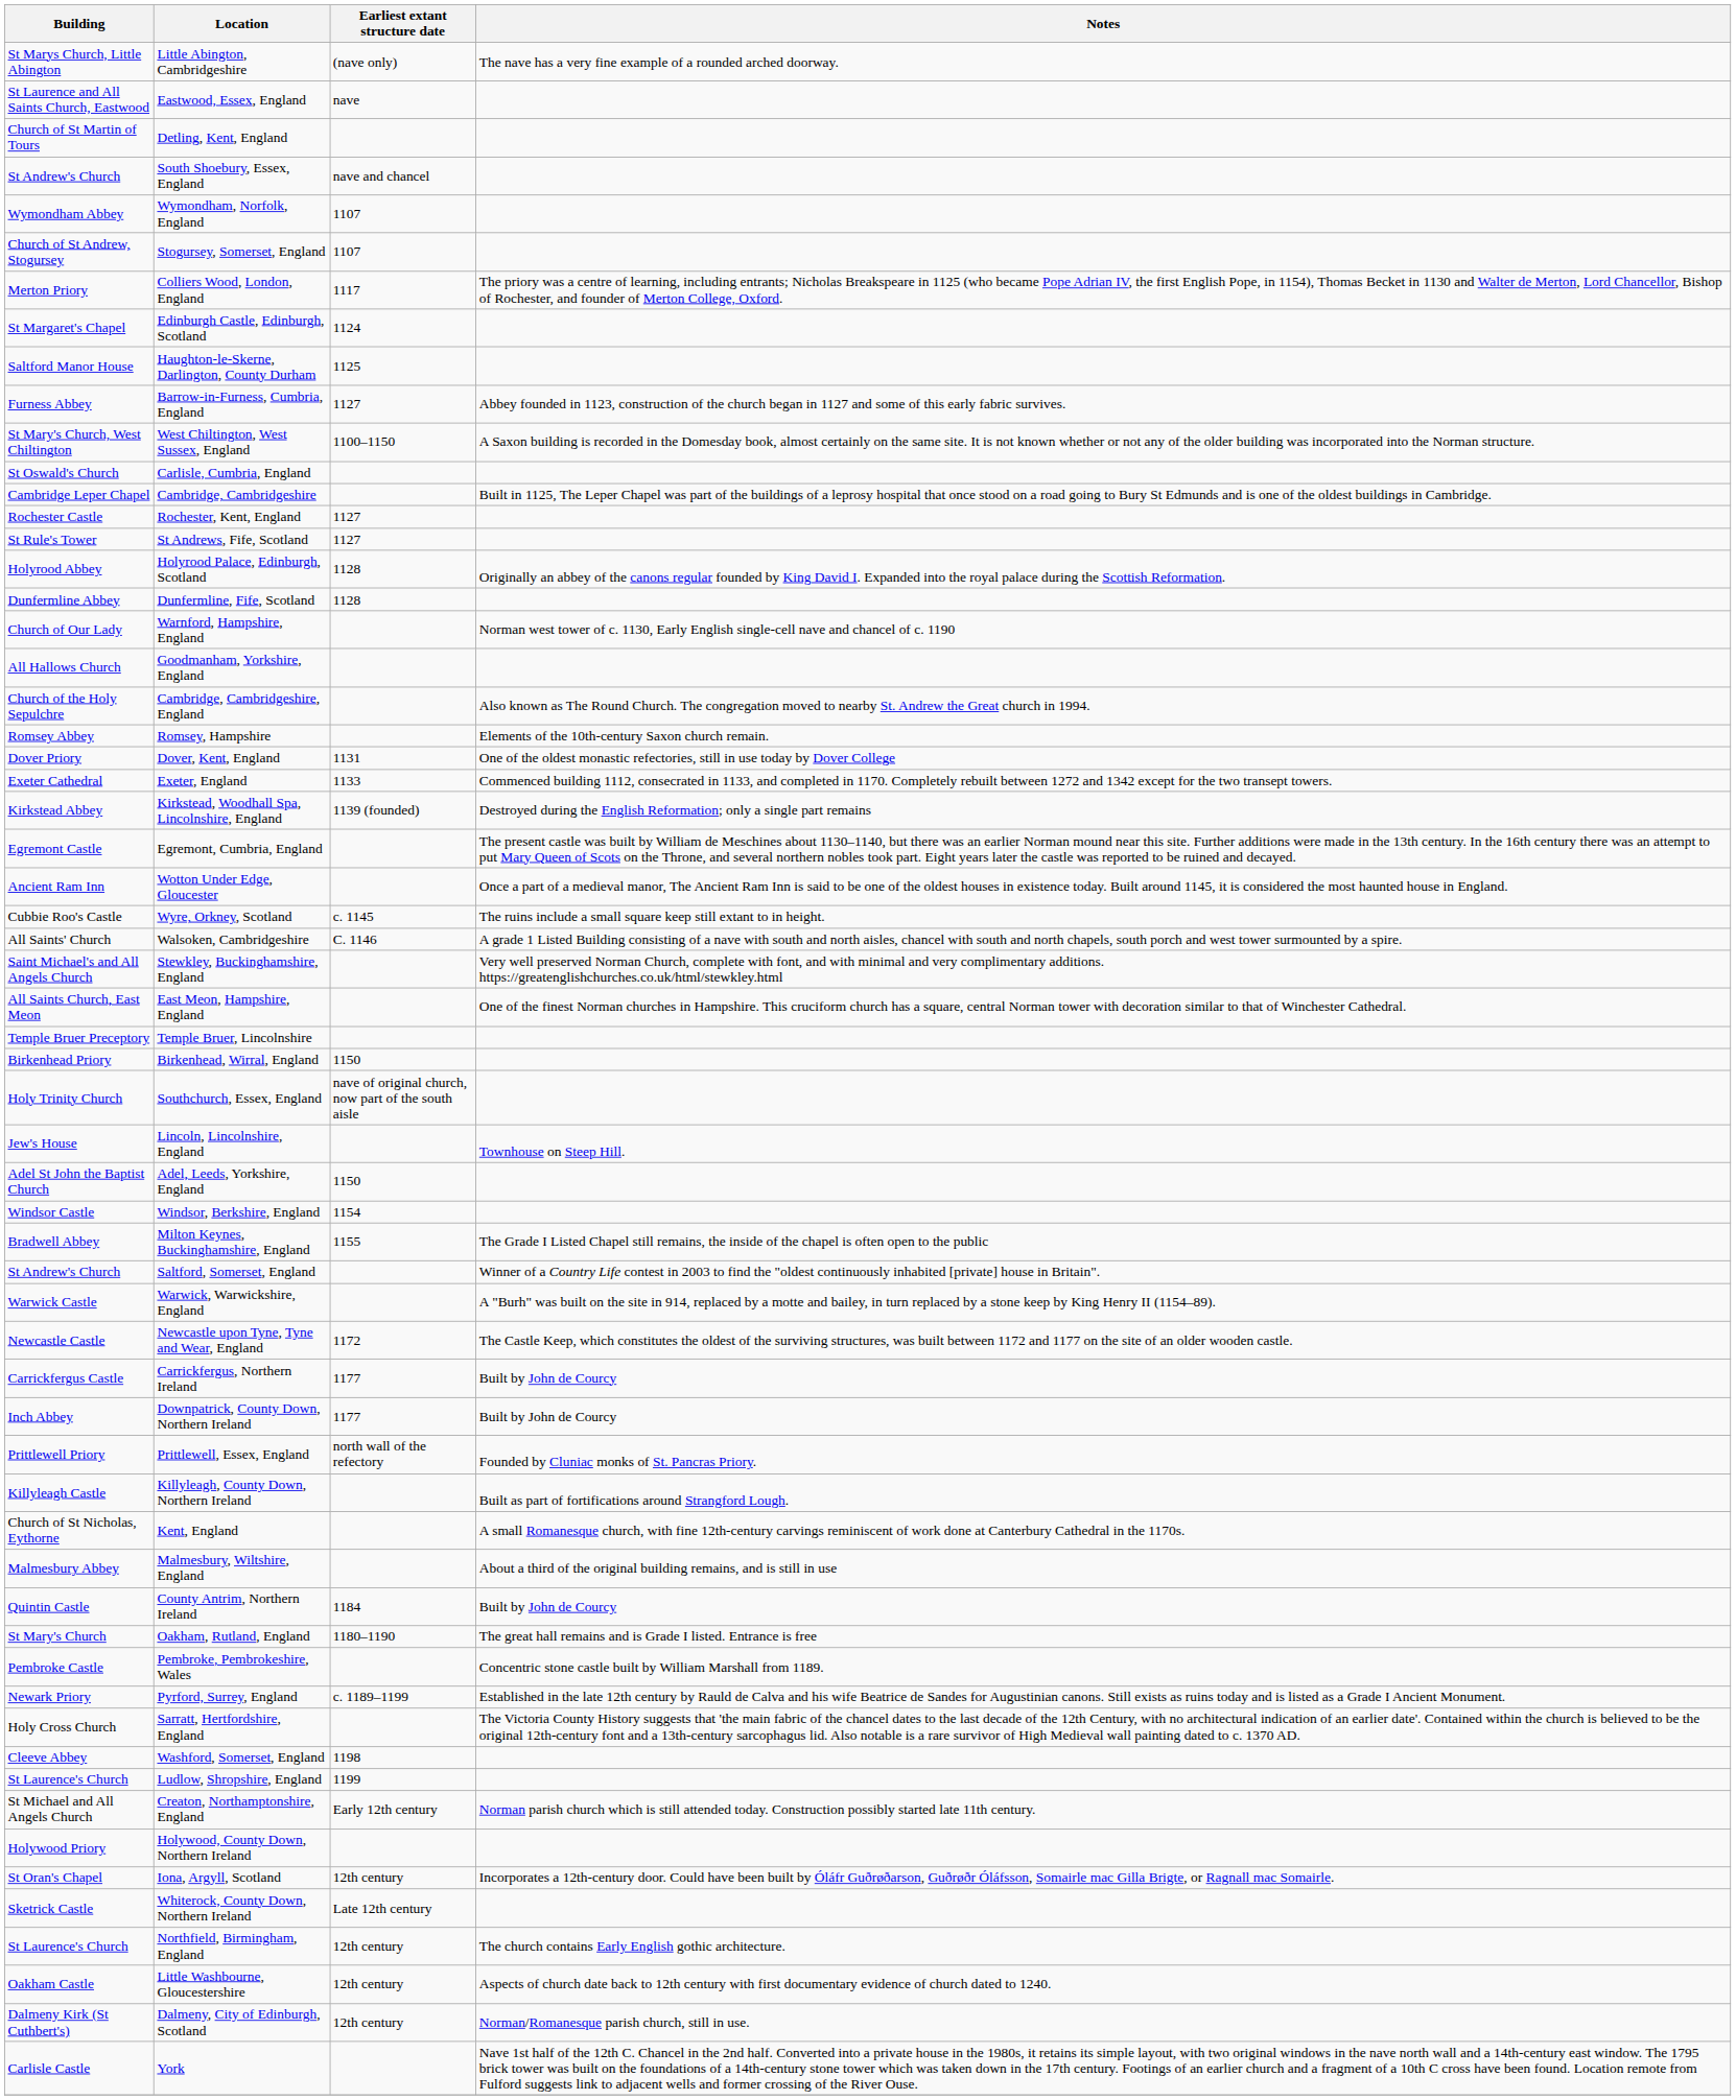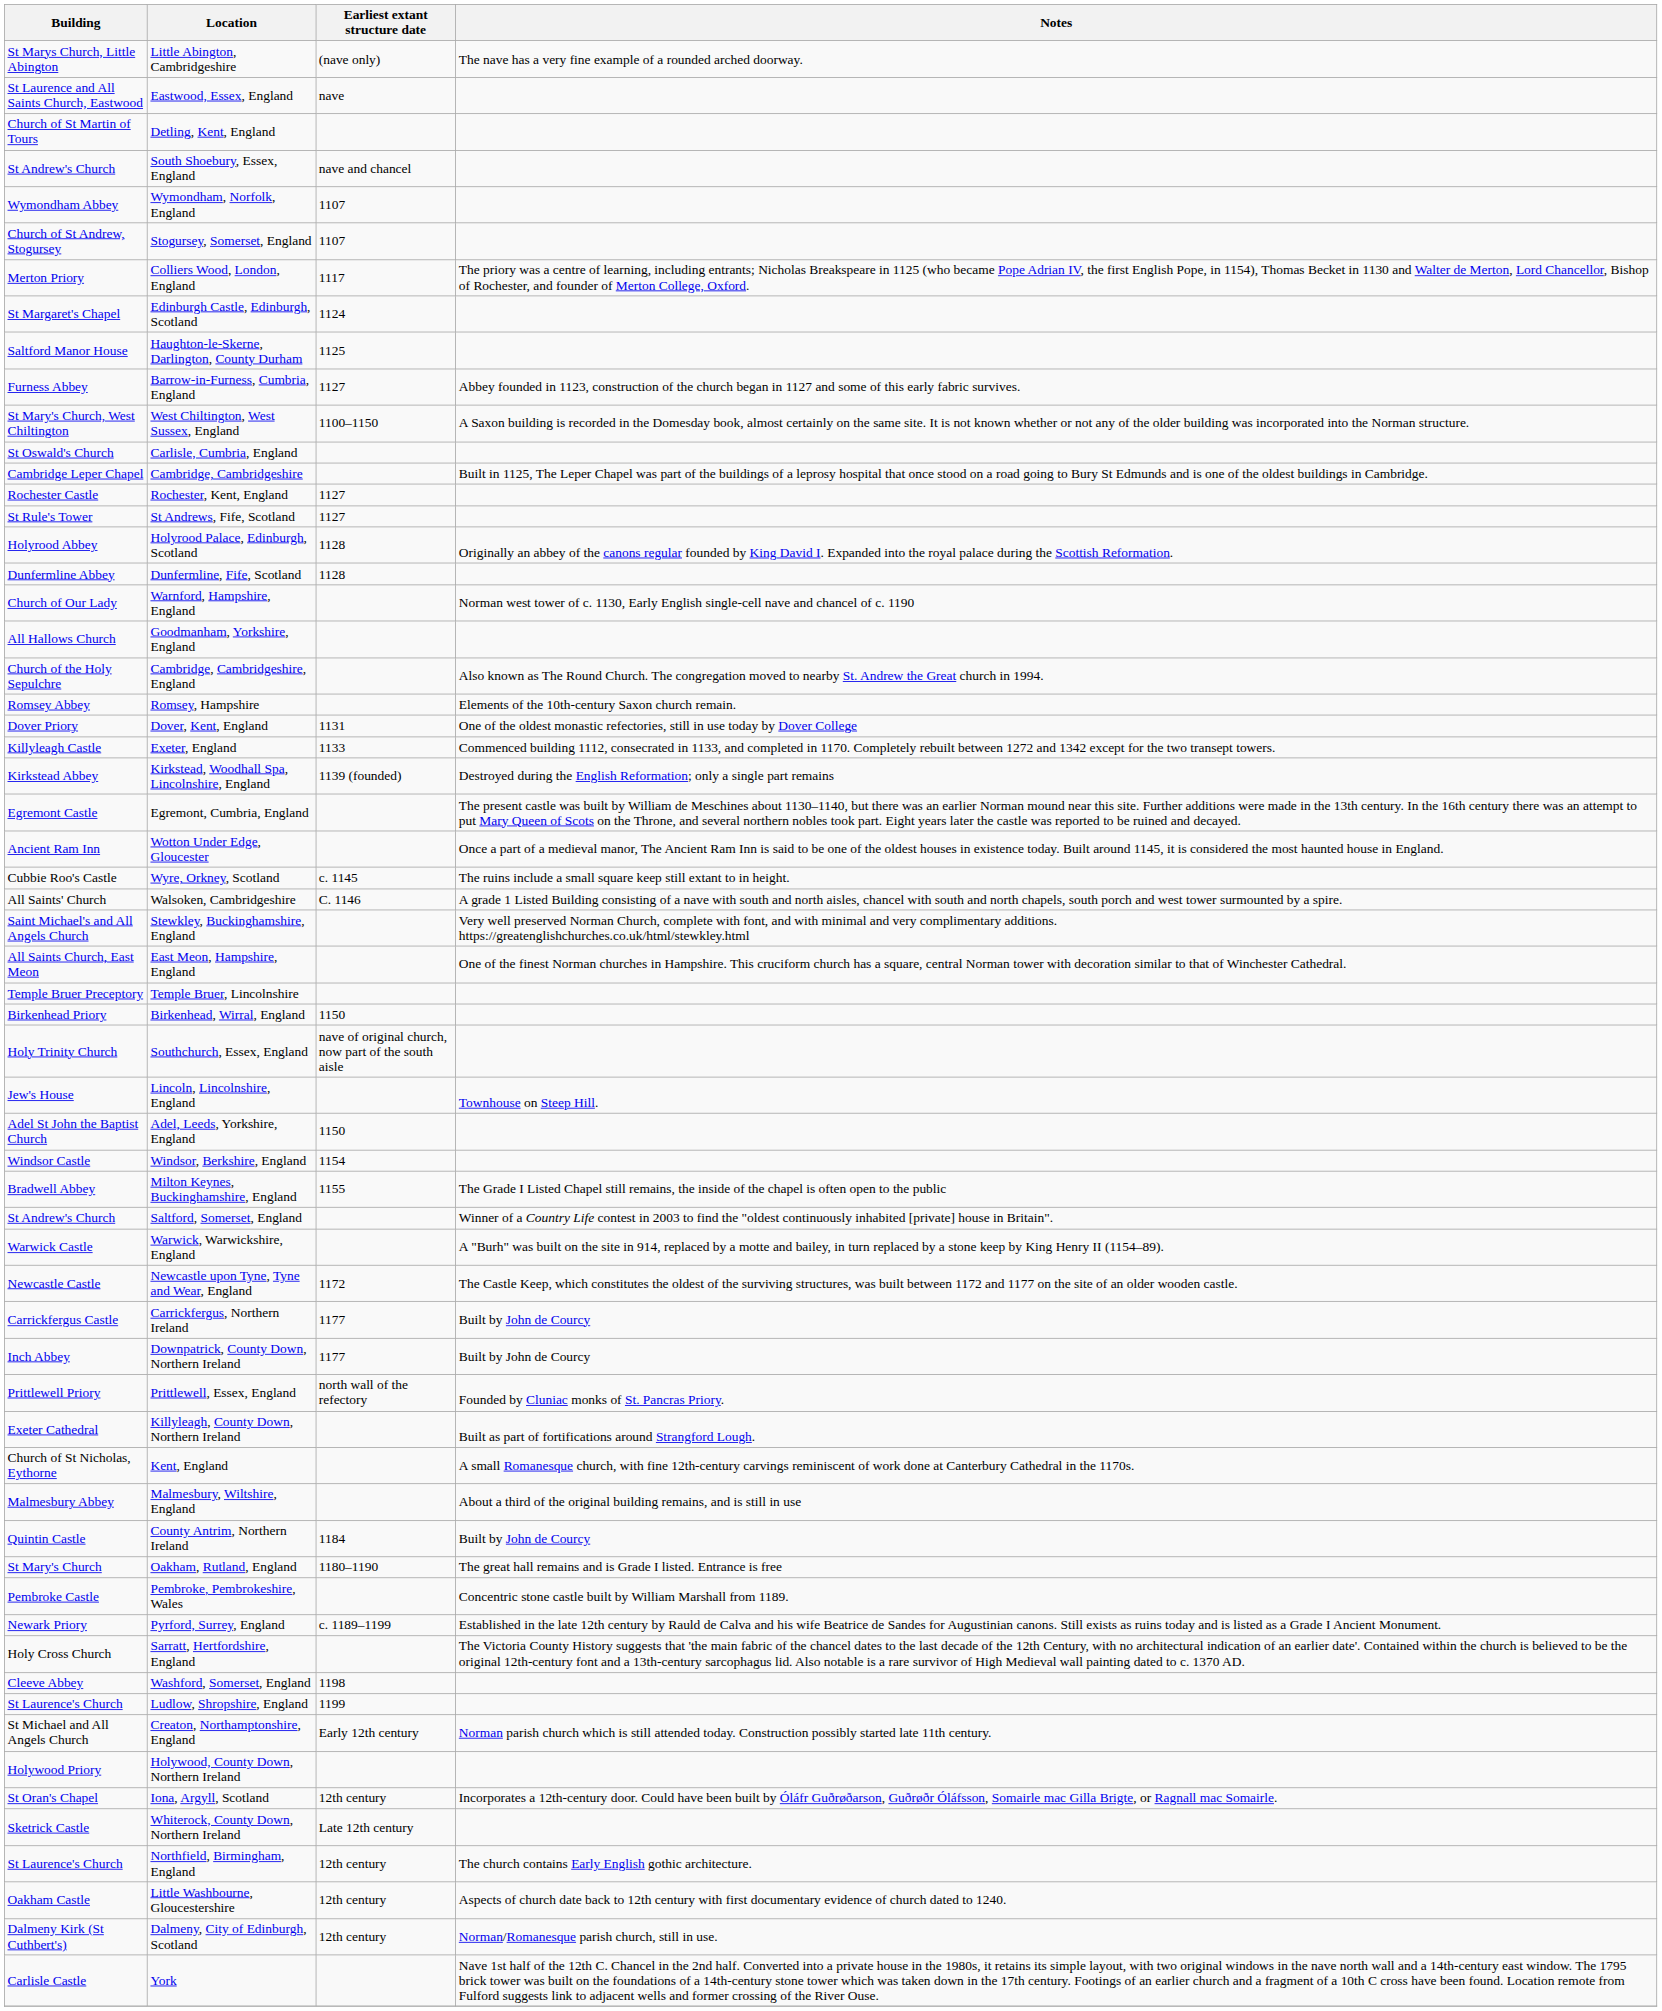Exeter, England | Building: Exeter Cathedral -> Killyleagh Castle
Killyleagh, County Down, Northern Ireland | Building: Killyleagh Castle -> Exeter Cathedral
